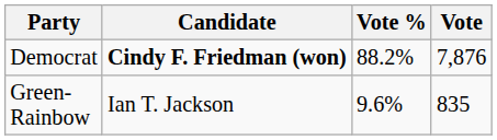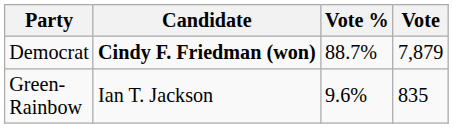Democrat | Vote %: 88.2% -> 88.7%
Democrat | Vote: 7,876 -> 7,879
